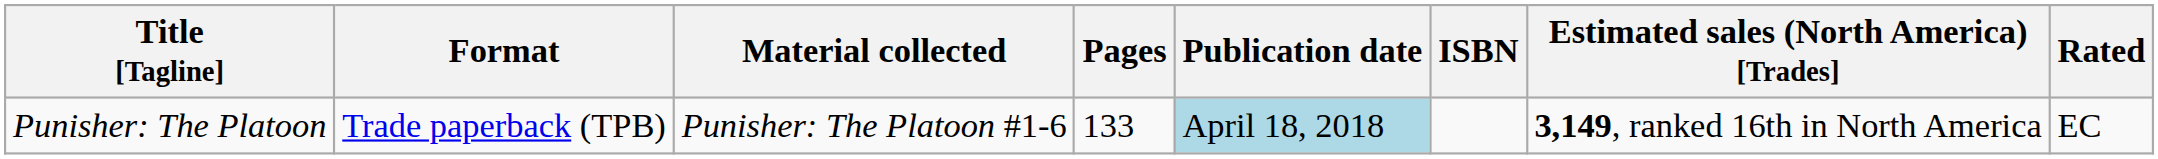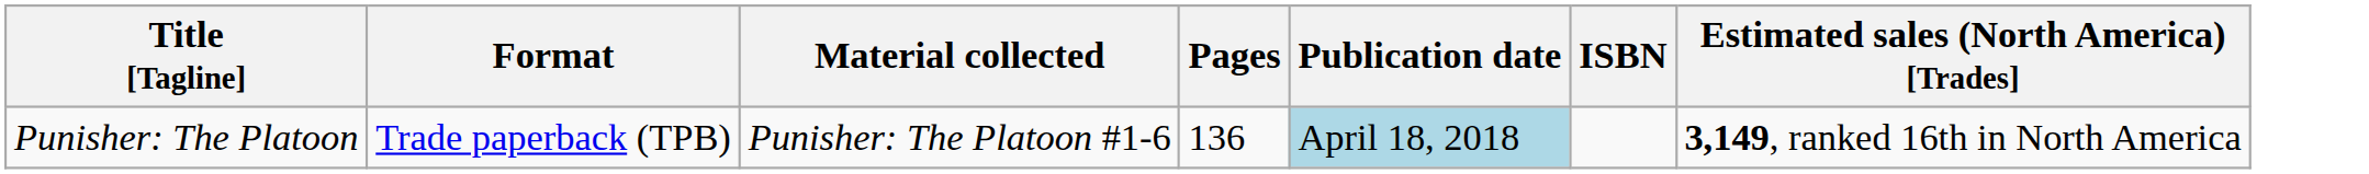- column: Rated | EC
Punisher: The Platoon | Pages: 133 -> 136
